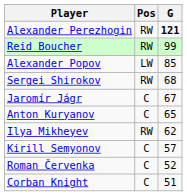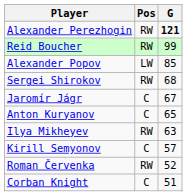Ilya Mikheyev | G: 62 -> 63
Roman Červenka | Pos: C -> RW
